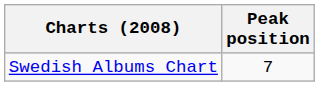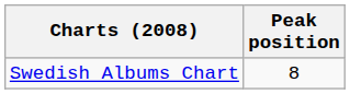Swedish Albums Chart | Peak position: 7 -> 8
